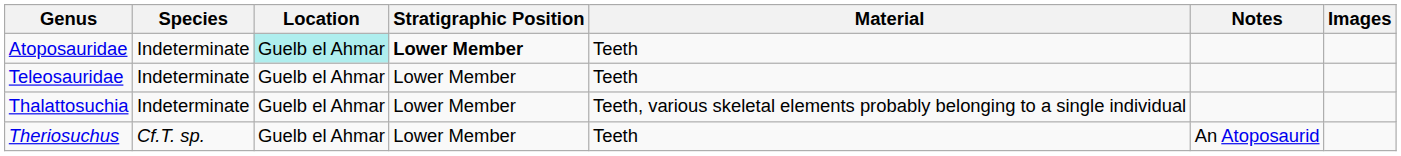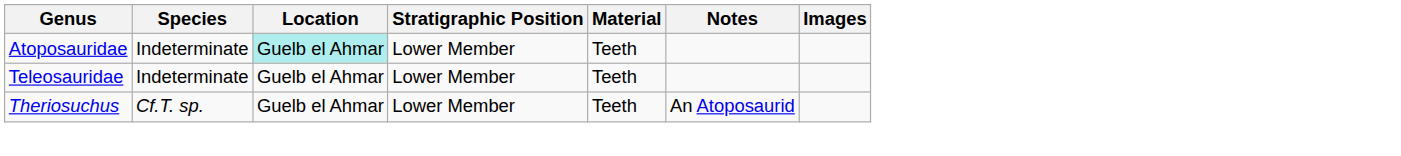Atoposauridae | Stratigraphic Position: bold -> normal
- row: Thalattosuchia | Indeterminate | Guelb el Ahmar | Lower Member | Teeth, various skeletal elements probably belonging to a single individual
